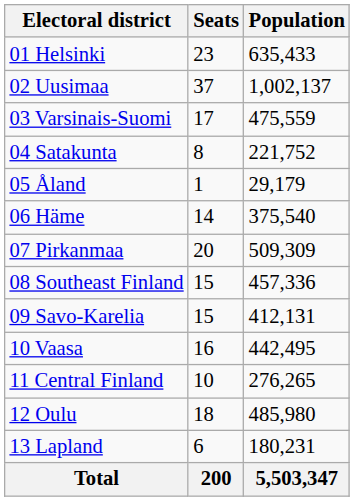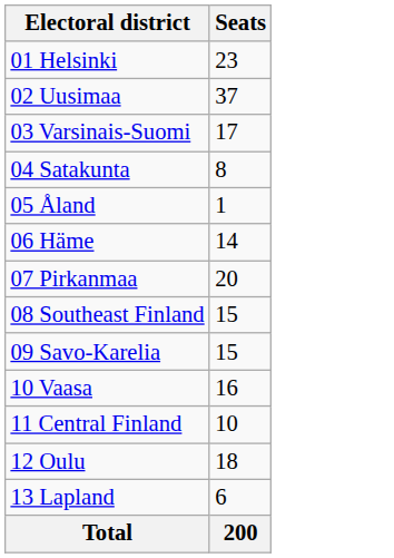- column: Population | 635,433 | 1,002,137 | 475,559 | 221,752 | 29,179 | 375,540 | 509,309 | 457,336 | 412,131 | 442,495 | 276,265 | 485,980 | 180,231 | 5,503,347
